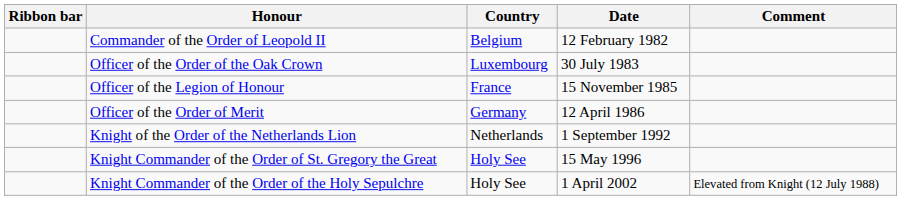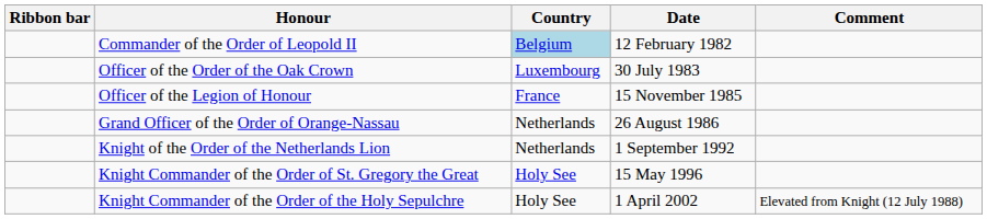Commander of the Order of Leopold II | Country: no background -> lightblue background
- row: Officer of the Order of Merit | Germany | 12 April 1986
+ row: Grand Officer of the Order of Orange-Nassau | Netherlands | 26 August 1986
